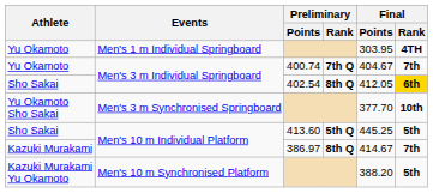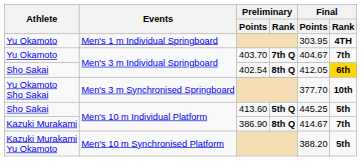Yu Okamoto / Men's 3 m Individual Springboard | Preliminary / Points: 400.74 -> 403.70
Kazuki Murakami | Preliminary / Points: 386.97 -> 386.90
